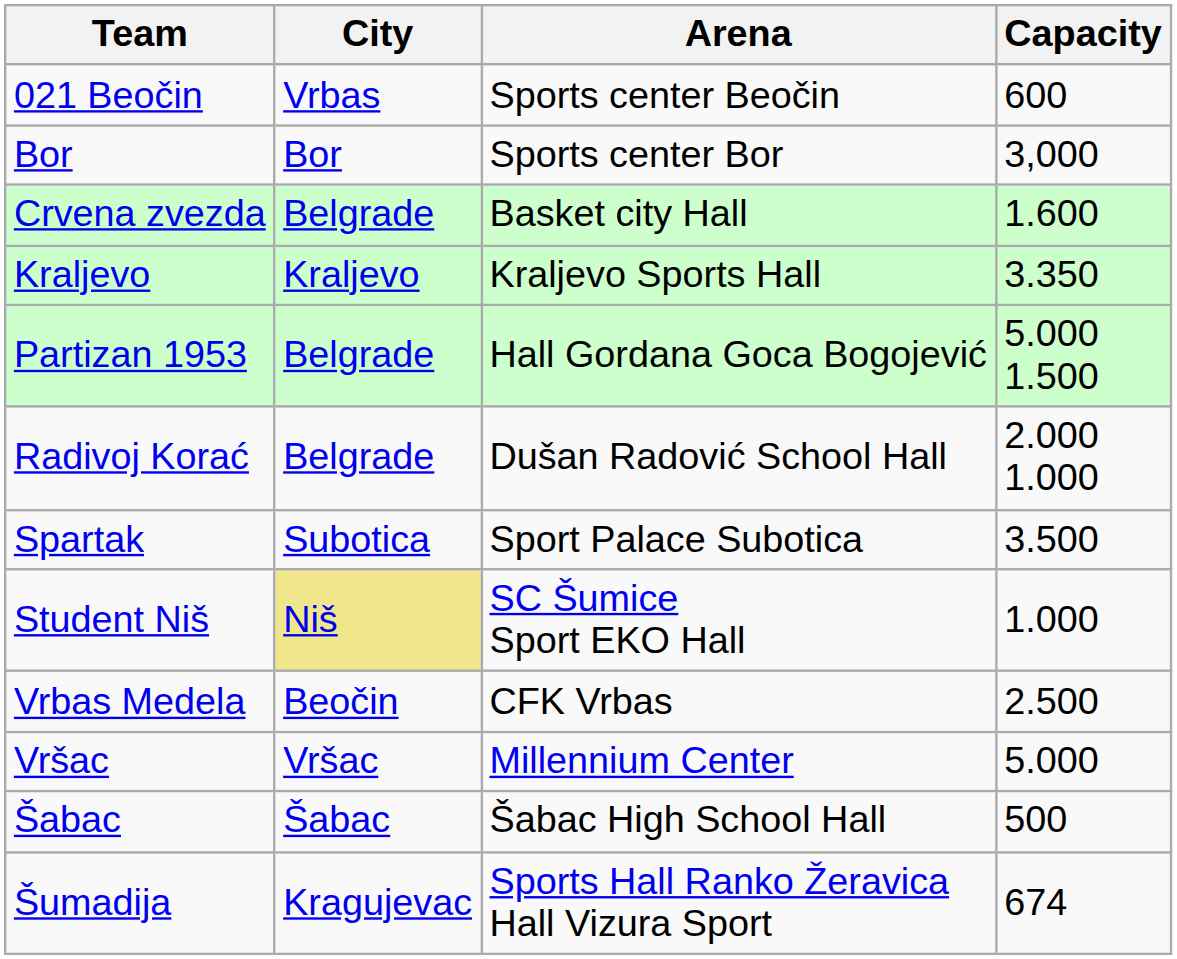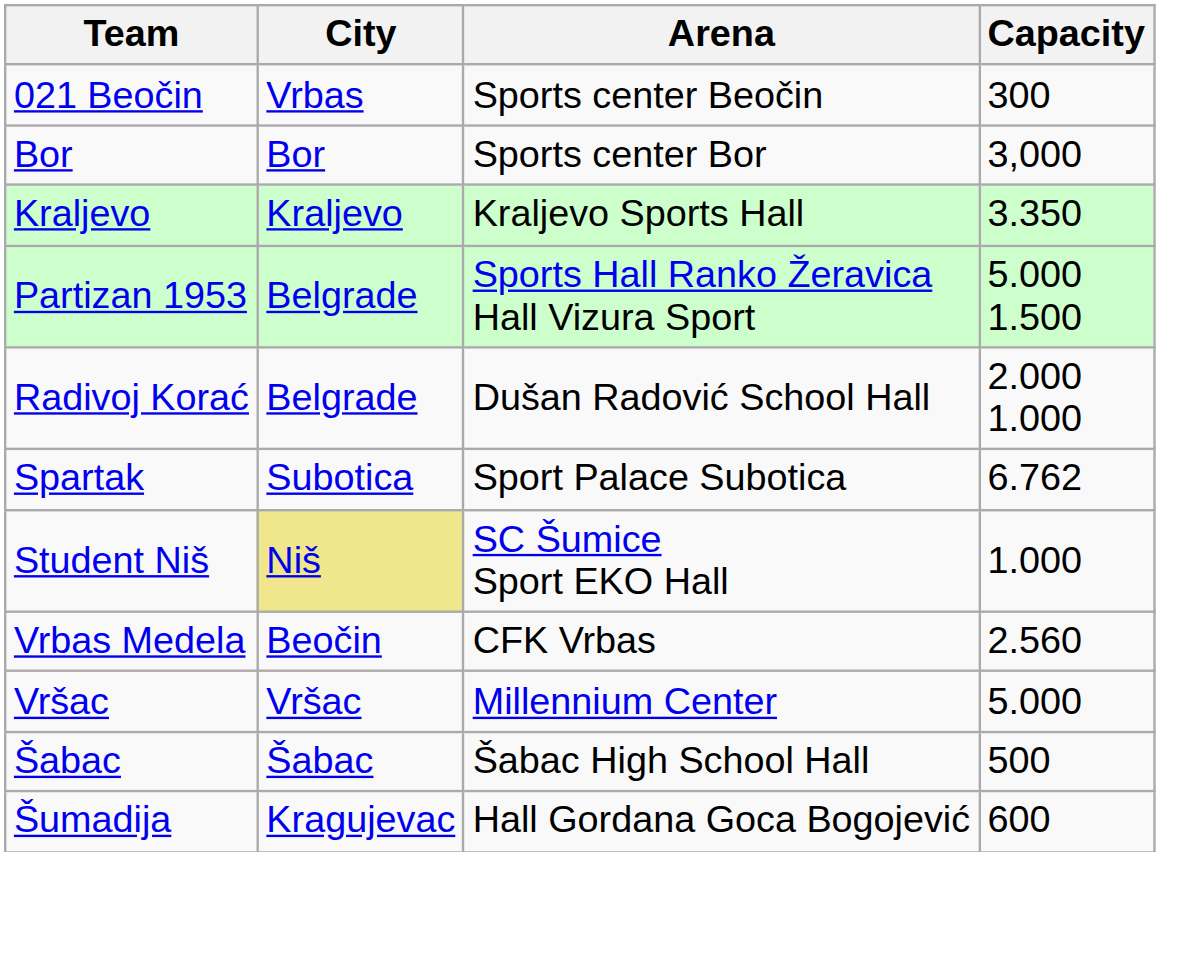021 Beočin | Capacity: 600 -> 300
- row: Crvena zvezda | Belgrade | Basket city Hall | 1.600
Partizan 1953 | Arena: Hall Gordana Goca Bogojević -> Sports Hall Ranko Žeravica Hall Vizura Sport
Spartak | Capacity: 3.500 -> 6.762
Vrbas Medela | Capacity: 2.500 -> 2.560
Šumadija | Arena: Sports Hall Ranko Žeravica Hall Vizura Sport -> Hall Gordana Goca Bogojević
Šumadija | Capacity: 674 -> 600
